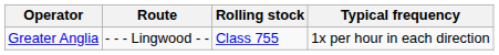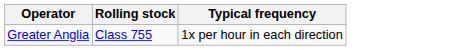- column: Route | - - - Lingwood - -
